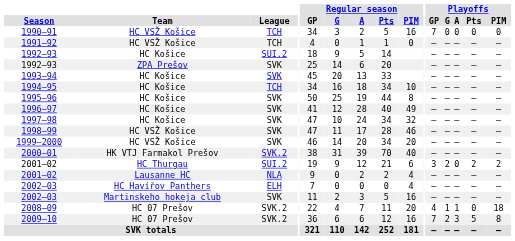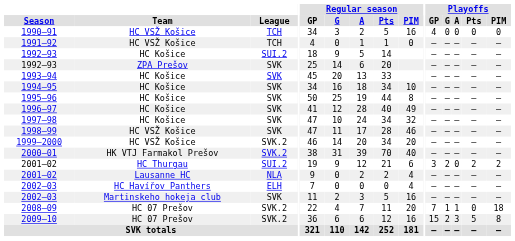1990–91 | Playoffs / GP: 7 -> 4
1994–95 | League: TCH -> SVK
1999–2000 | League: SVK -> SVK.2
2008–09 | Playoffs / GP: 4 -> 7
2009–10 | Playoffs / GP: 7 -> 15
